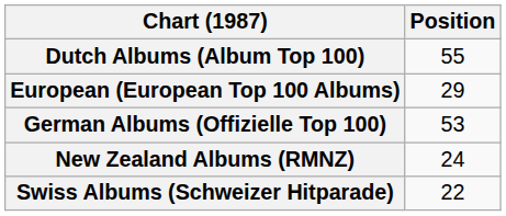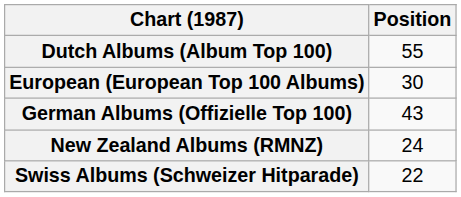European (European Top 100 Albums) | Position: 29 -> 30
German Albums (Offizielle Top 100) | Position: 53 -> 43
